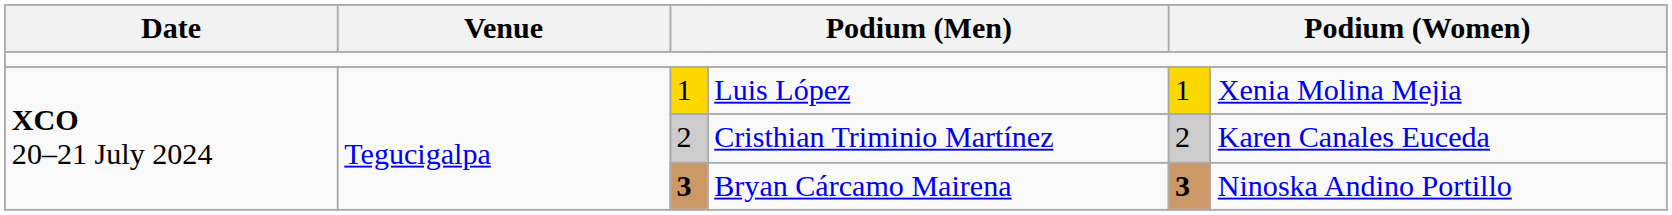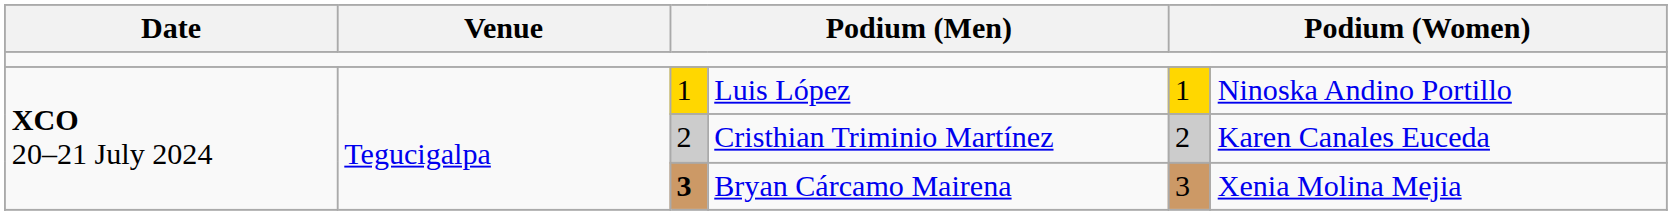Luis López | column 6: Xenia Molina Mejia -> Ninoska Andino Portillo
Bryan Cárcamo Mairena | column 5: bold -> normal
Bryan Cárcamo Mairena | column 6: Ninoska Andino Portillo -> Xenia Molina Mejia
